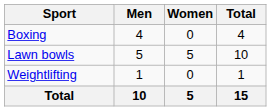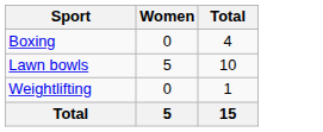- column: Men | 4 | 5 | 1 | 10
